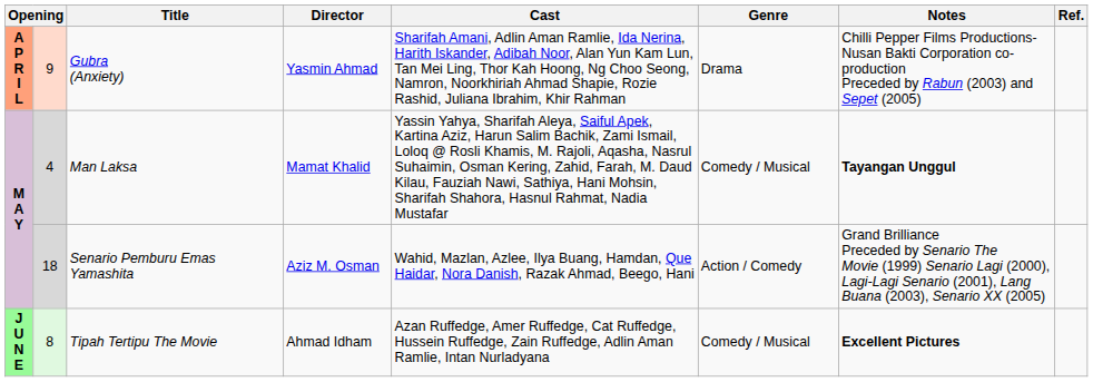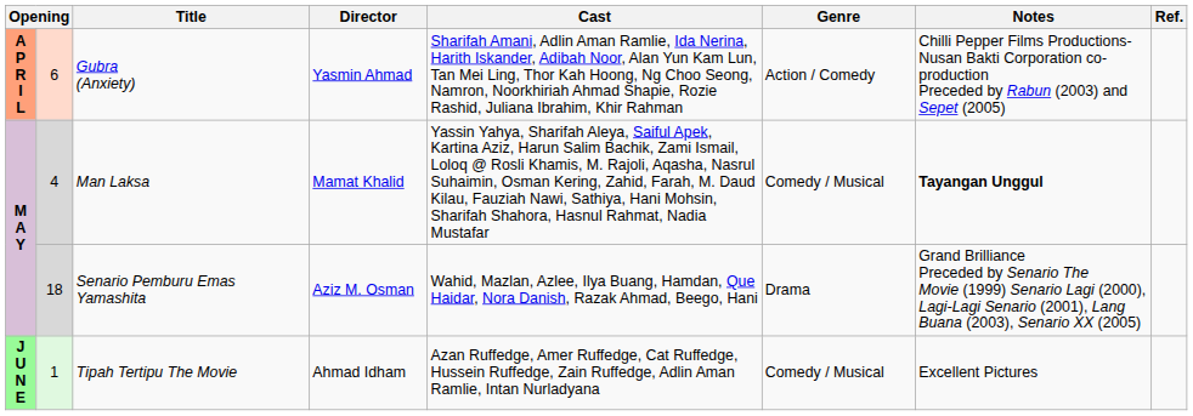Gubra (Anxiety) | column 2: 9 -> 6
Gubra (Anxiety) | Genre: Drama -> Action / Comedy
Senario Pemburu Emas Yamashita | Genre: Action / Comedy -> Drama
Tipah Tertipu The Movie | column 2: 8 -> 1
Tipah Tertipu The Movie | Notes: bold -> normal
